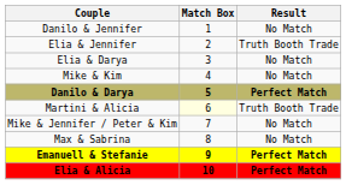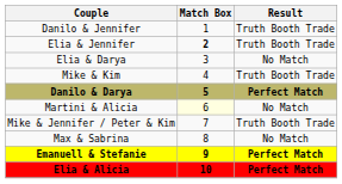Danilo & Jennifer | Result: No Match -> Truth Booth Trade
Elia & Jennifer | Match Box: normal -> bold
Mike & Kim | Result: No Match -> Truth Booth Trade
Martini & Alicia | Result: Truth Booth Trade -> No Match
Mike & Jennifer / Peter & Kim | Result: No Match -> Truth Booth Trade
